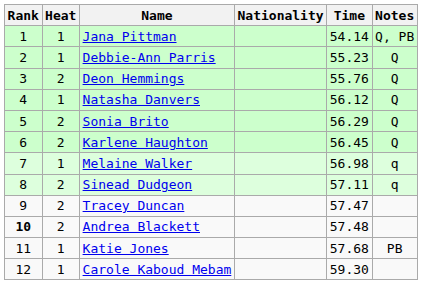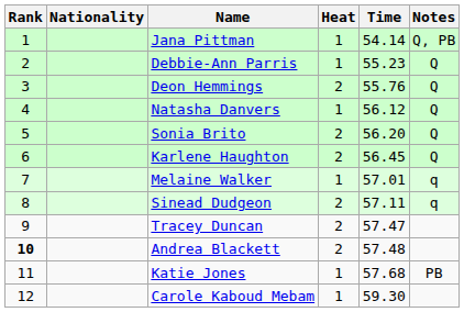columns swapped: Heat <-> Nationality
Sonia Brito | Time: 56.29 -> 56.20
Melaine Walker | Time: 56.98 -> 57.01
